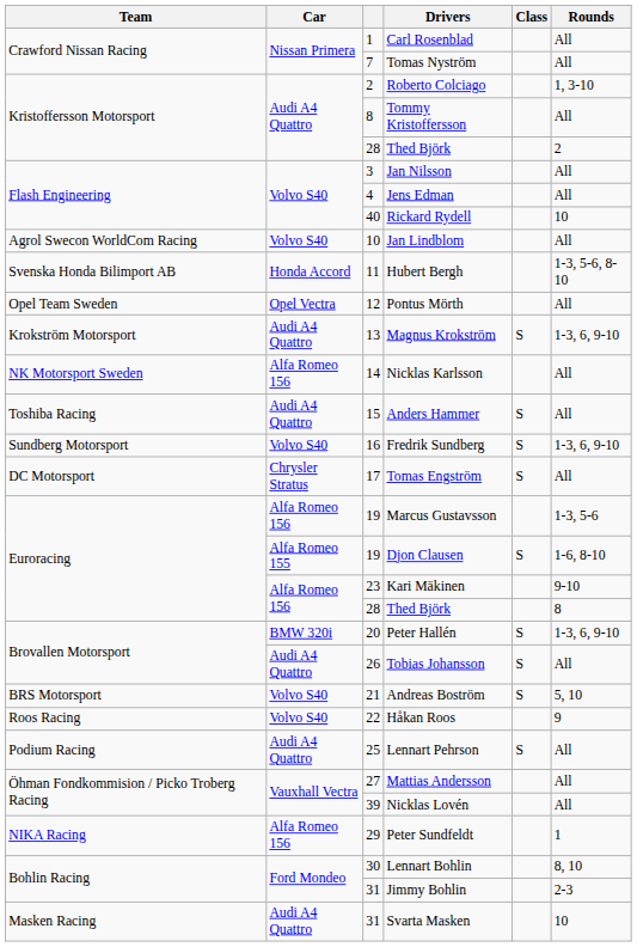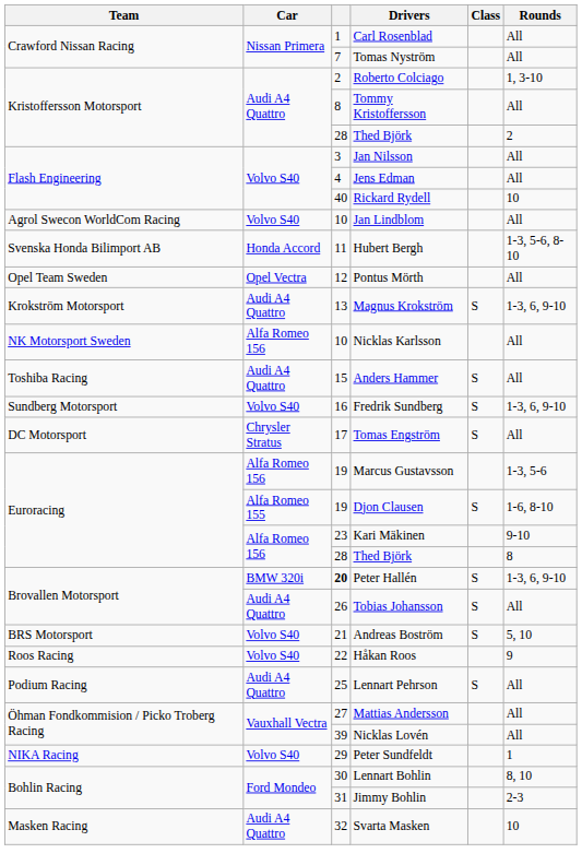Nicklas Karlsson | column 3: 14 -> 10
Peter Hallén | column 3: normal -> bold
Peter Sundfeldt | Car: Alfa Romeo 156 -> Volvo S40
Svarta Masken | column 3: 31 -> 32
